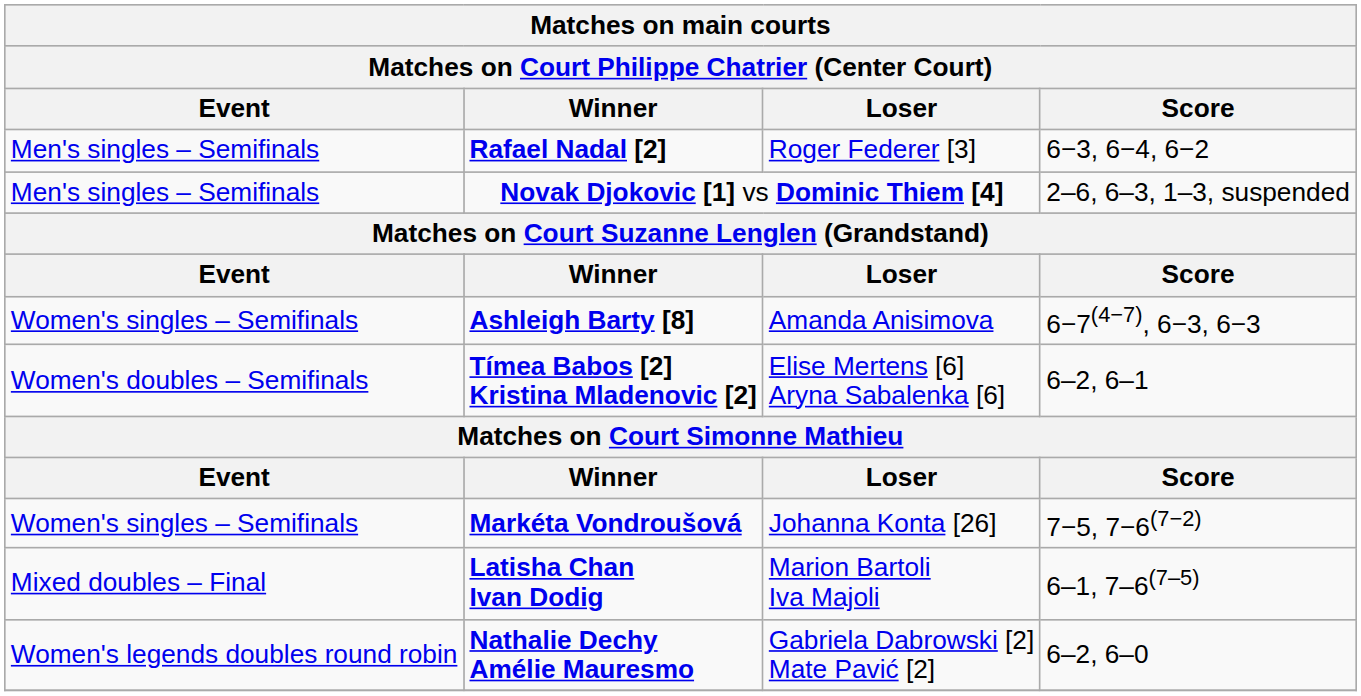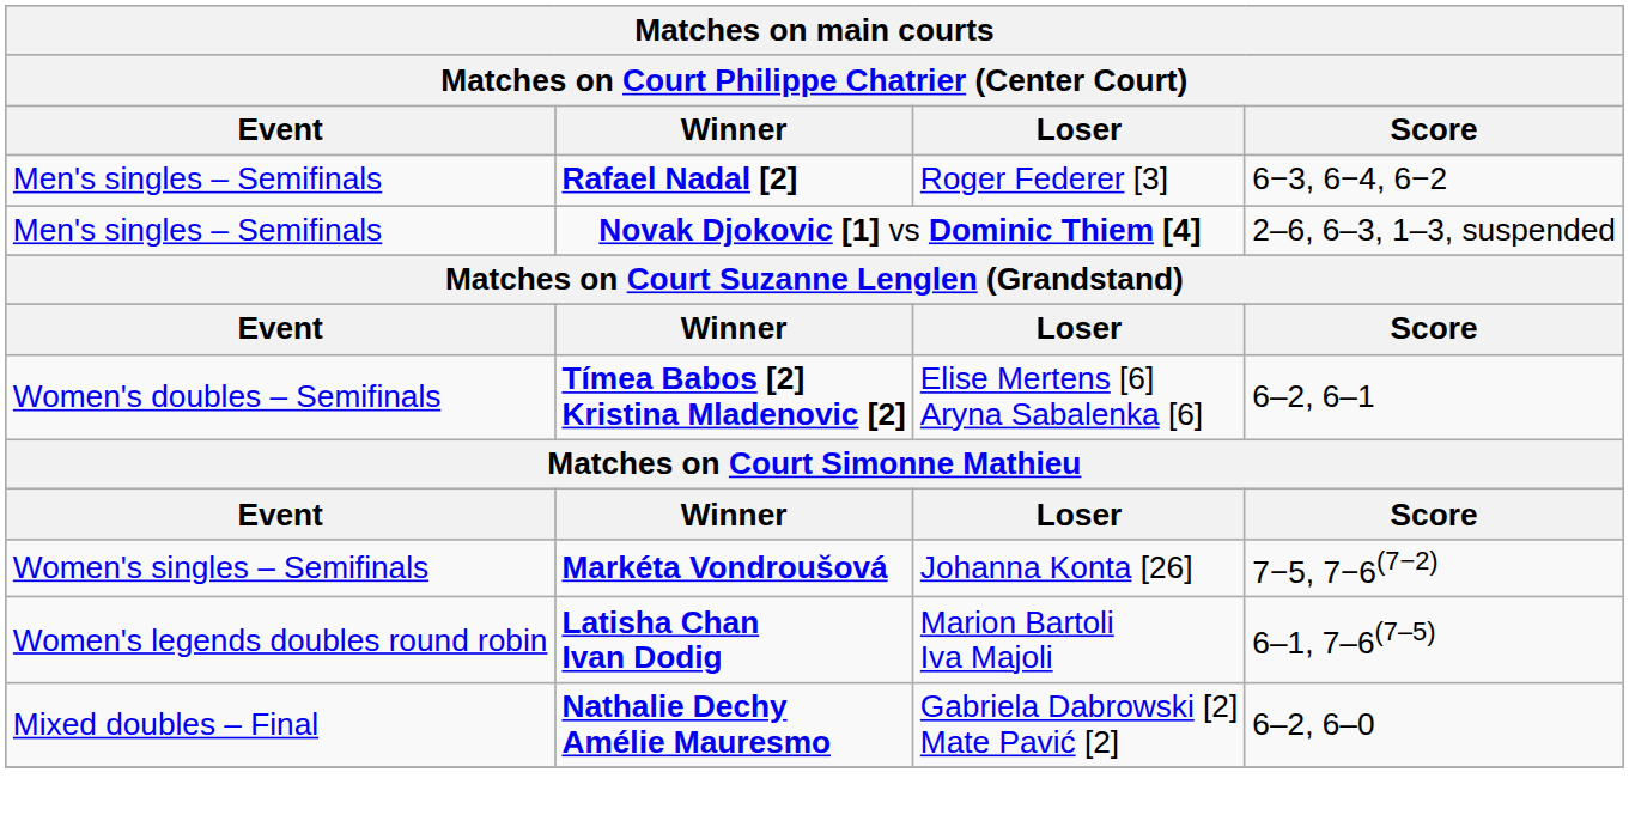- row: Women's singles – Semifinals | Ashleigh Barty [8] | Amanda Anisimova | 6−7(4−7), 6−3, 6−3
Latisha Chan Ivan Dodig | Event: Mixed doubles – Final -> Women's legends doubles round robin
Nathalie Dechy Amélie Mauresmo | Event: Women's legends doubles round robin -> Mixed doubles – Final
